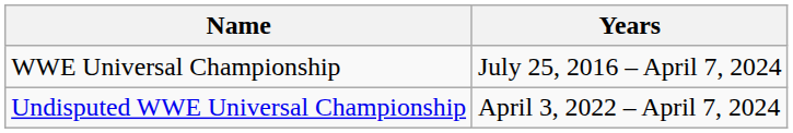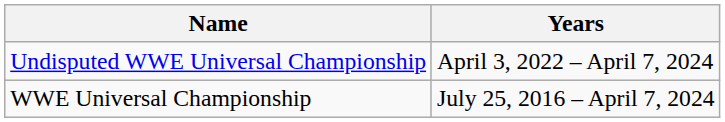rows swapped: WWE Universal Championship <-> Undisputed WWE Universal Championship
